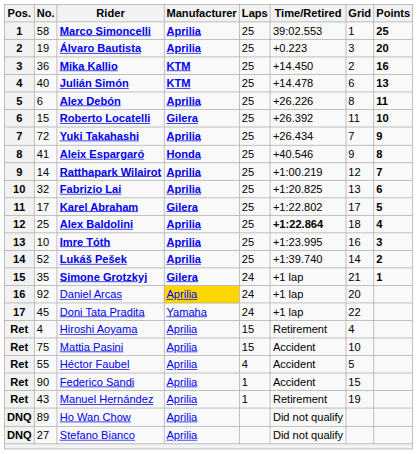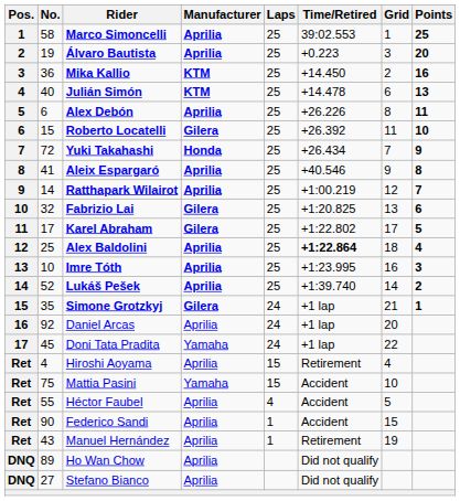Yuki Takahashi | Manufacturer: Aprilia -> Honda
Aleix Espargaró | Manufacturer: Honda -> Aprilia
Fabrizio Lai | Manufacturer: Aprilia -> Gilera
Daniel Arcas | Manufacturer: gold background -> no background
Mattia Pasini | Manufacturer: Aprilia -> Yamaha
